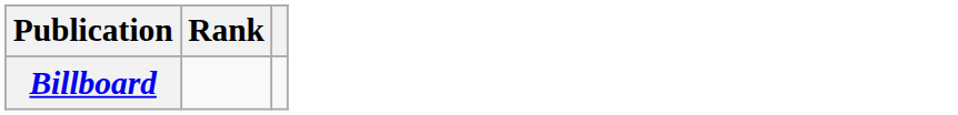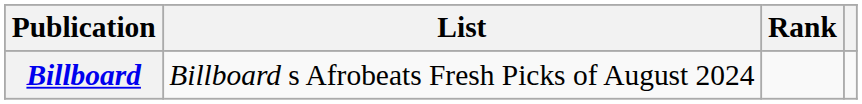+ column: List | Billboard s Afrobeats Fresh Picks of August 2024
